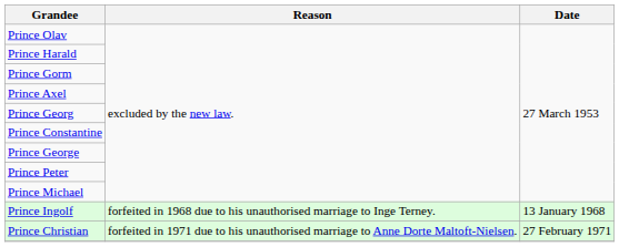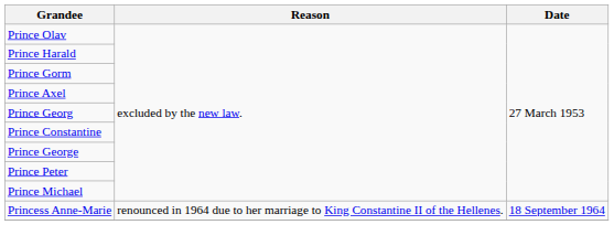+ row: Princess Anne-Marie | renounced in 1964 due to her marriage to King Constantine II of the Hellenes. | 18 September 1964
- row: Prince Ingolf | forfeited in 1968 due to his unauthorised marriage to Inge Terney. | 13 January 1968
- row: Prince Christian | forfeited in 1971 due to his unauthorised marriage to Anne Dorte Maltoft-Nielsen. | 27 February 1971
